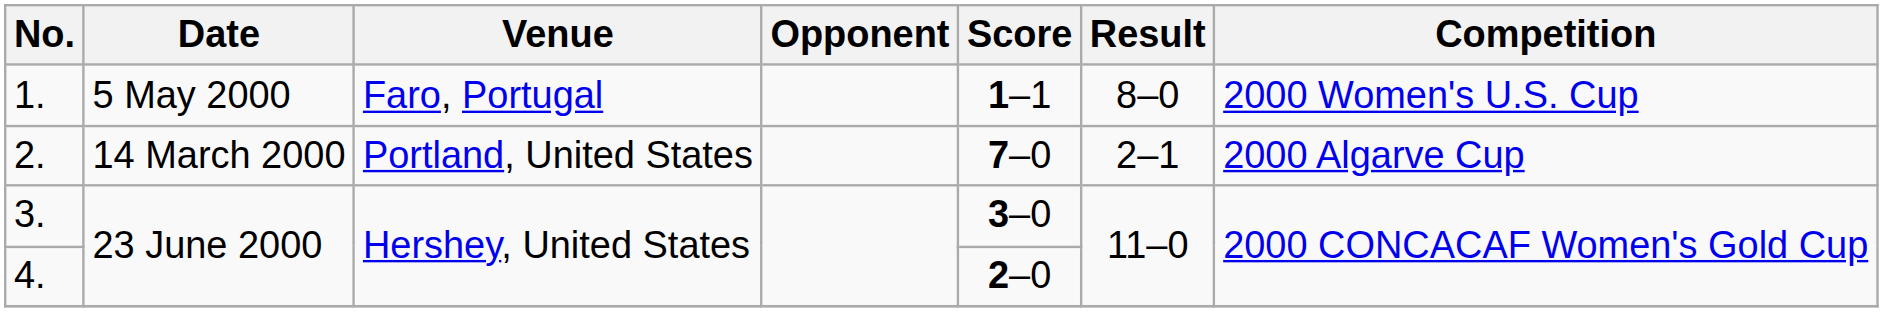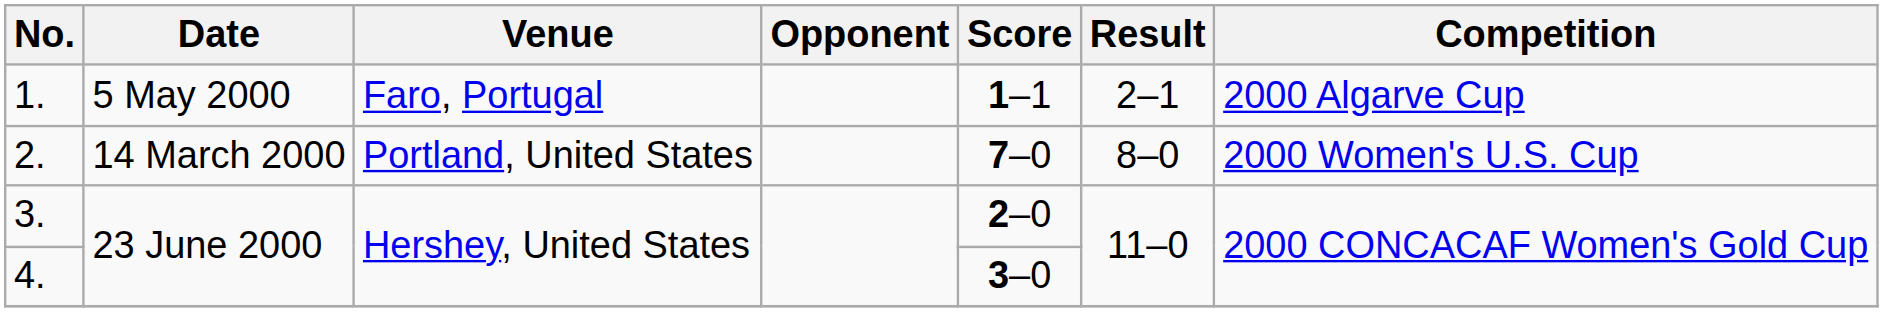1. | Result: 8–0 -> 2–1
1. | Competition: 2000 Women's U.S. Cup -> 2000 Algarve Cup
2. | Result: 2–1 -> 8–0
2. | Competition: 2000 Algarve Cup -> 2000 Women's U.S. Cup
3. | Score: 3–0 -> 2–0
4. | Score: 2–0 -> 3–0
